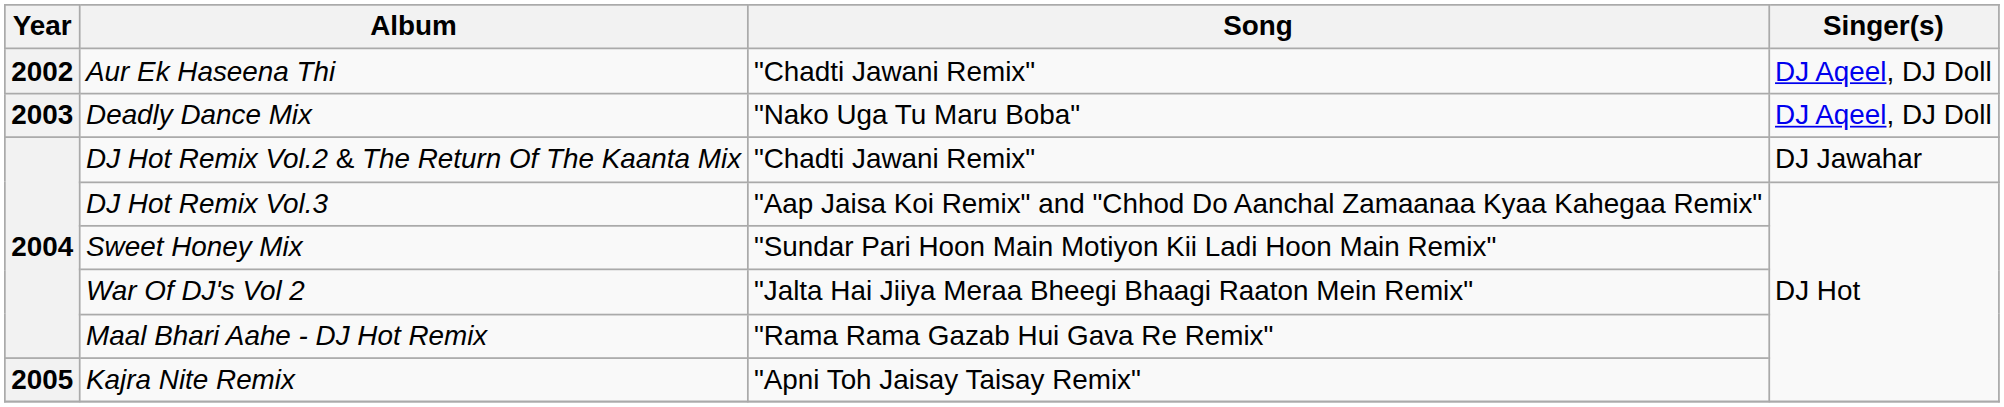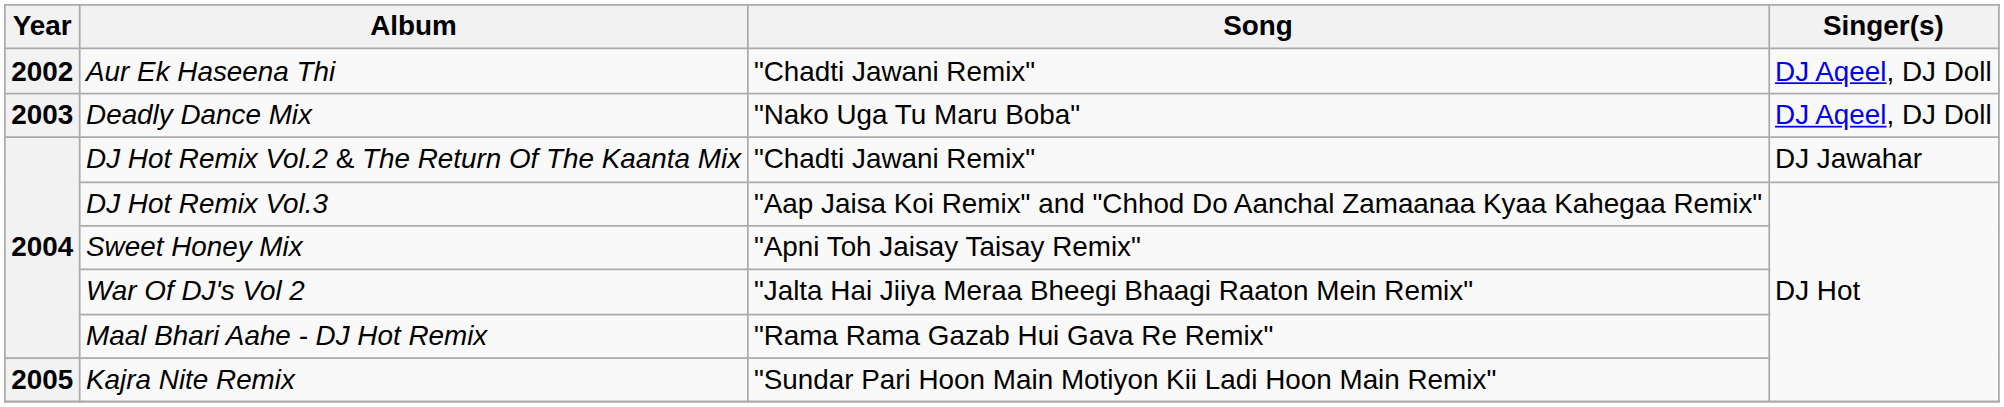Sweet Honey Mix | Song: "Sundar Pari Hoon Main Motiyon Kii Ladi Hoon Main Remix" -> "Apni Toh Jaisay Taisay Remix"
Kajra Nite Remix | Song: "Apni Toh Jaisay Taisay Remix" -> "Sundar Pari Hoon Main Motiyon Kii Ladi Hoon Main Remix"
